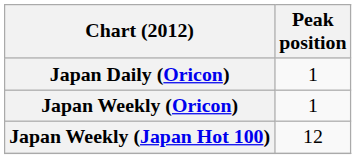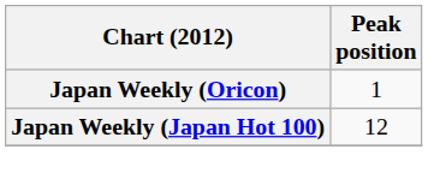- row: Japan Daily (Oricon) | 1
